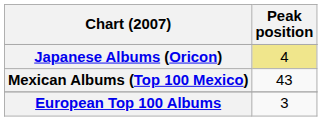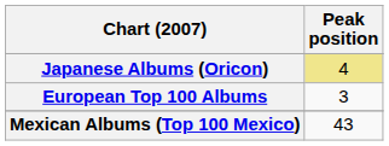rows swapped: Mexican Albums (Top 100 Mexico) <-> European Top 100 Albums
